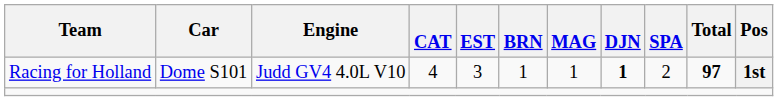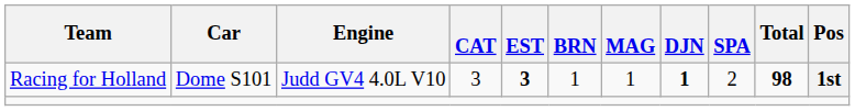Racing for Holland | CAT: 4 -> 3
Racing for Holland | EST: normal -> bold
Racing for Holland | Total: 97 -> 98
